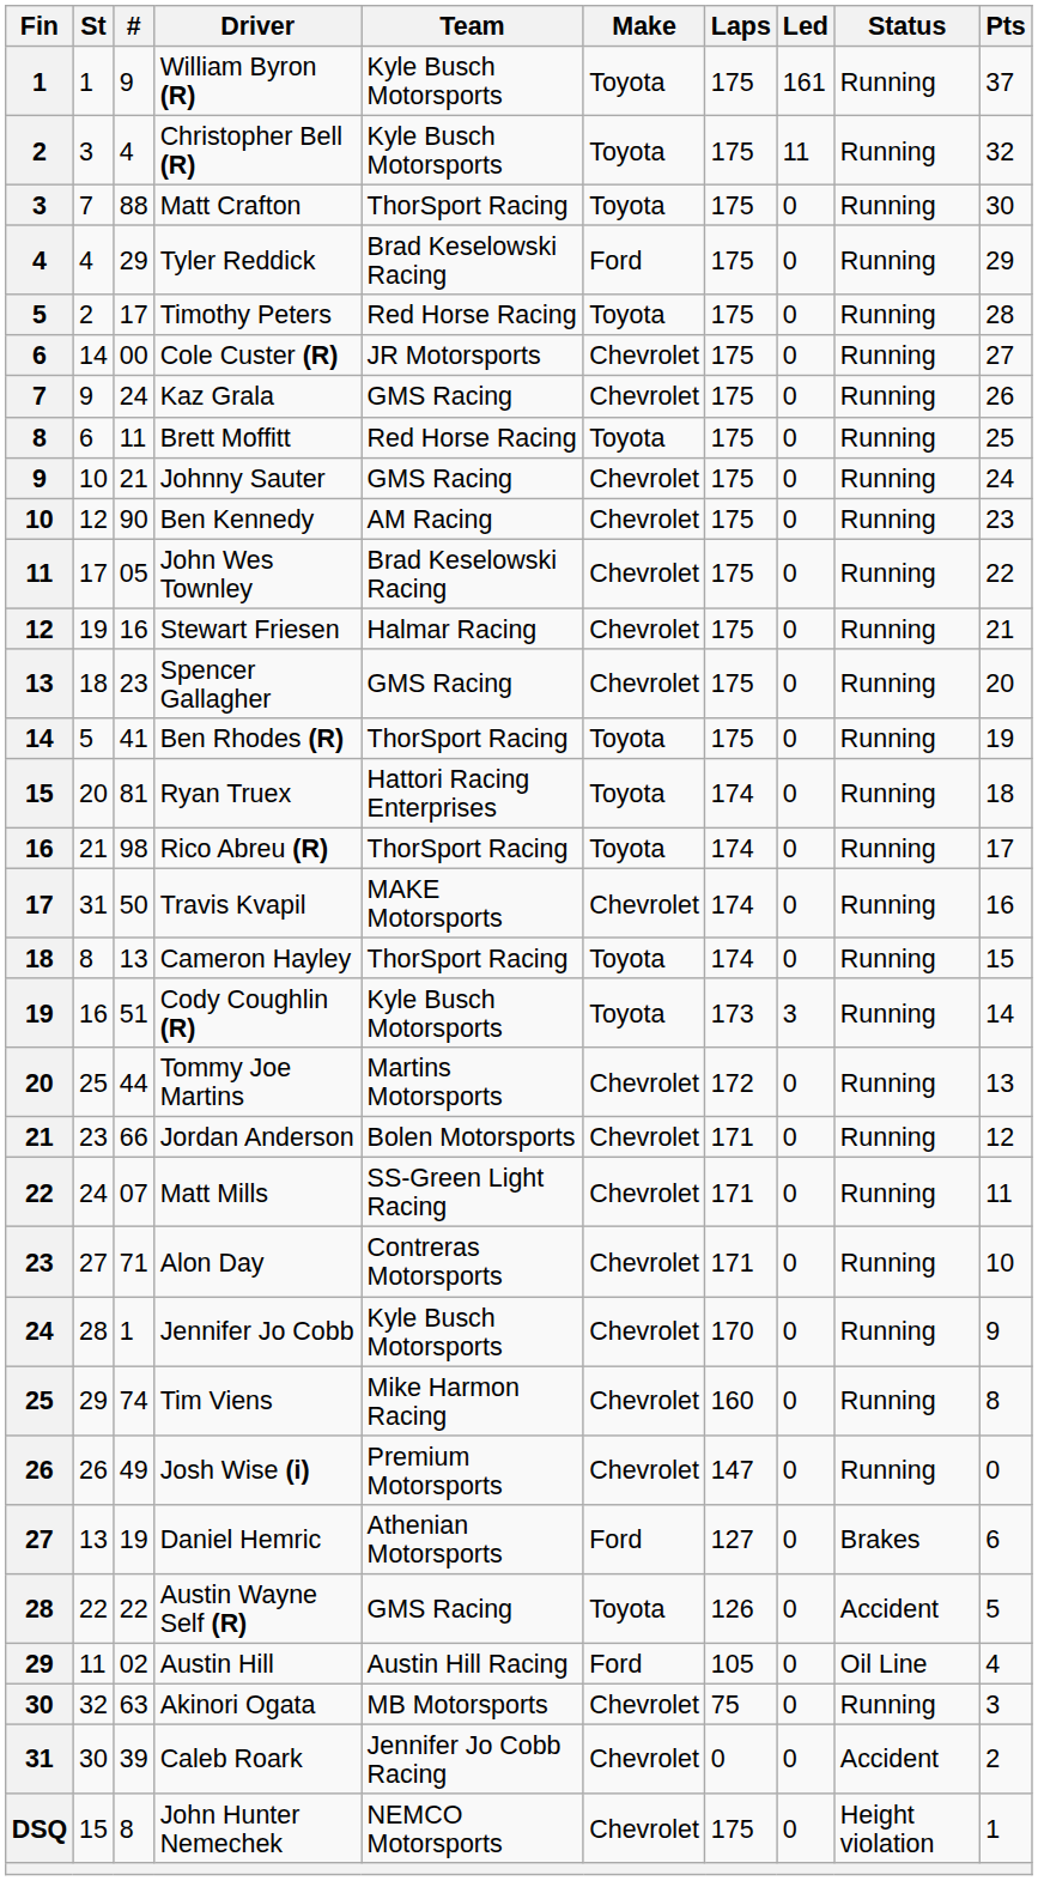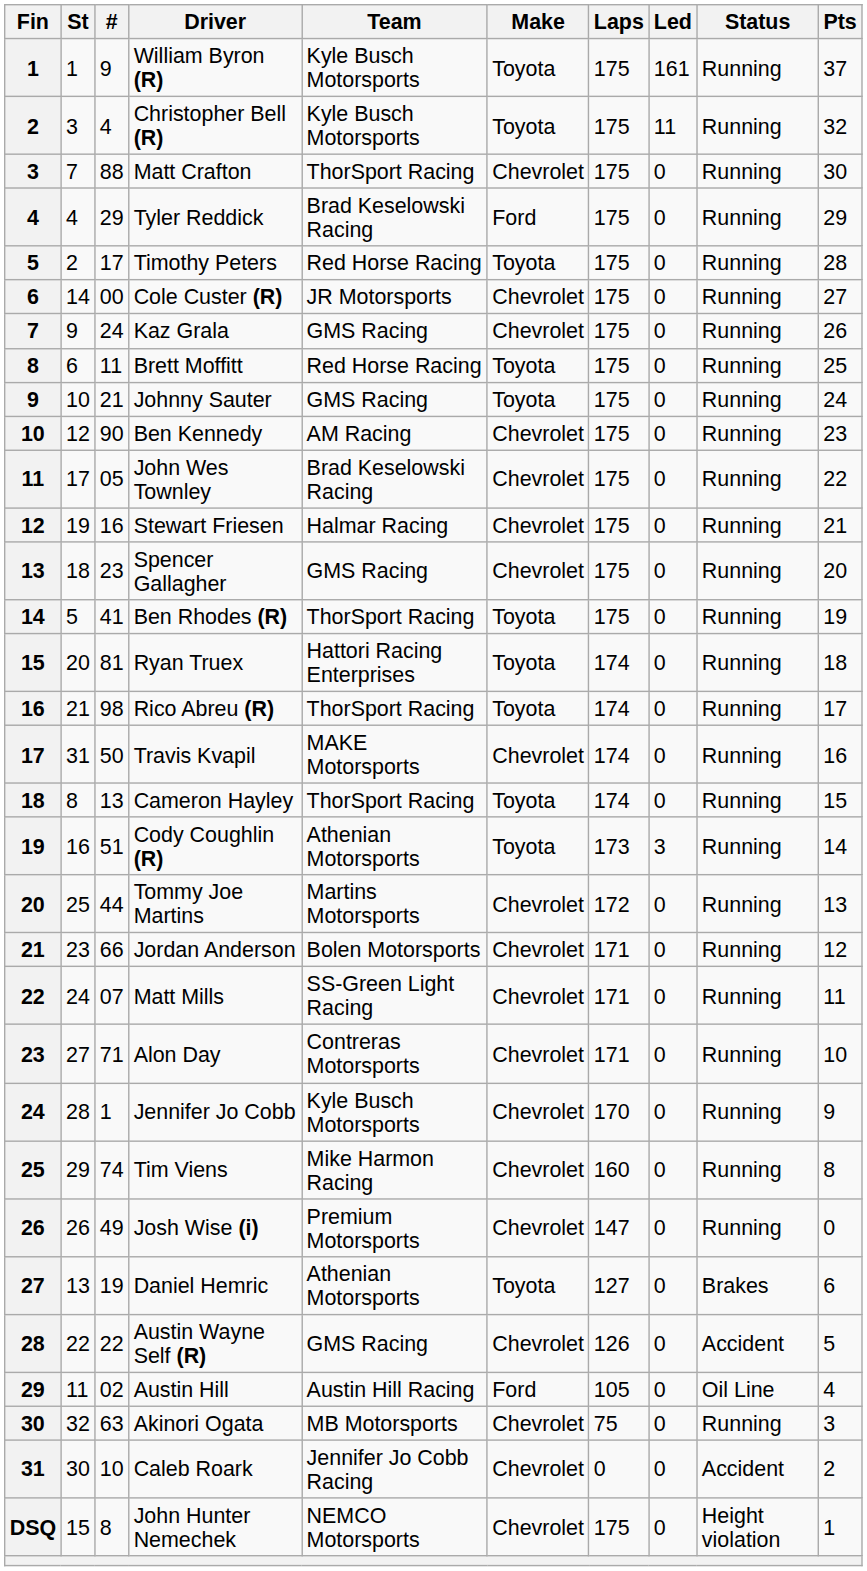Matt Crafton | Make: Toyota -> Chevrolet
Johnny Sauter | Make: Chevrolet -> Toyota
Cody Coughlin (R) | Team: Kyle Busch Motorsports -> Athenian Motorsports
Daniel Hemric | Make: Ford -> Toyota
Austin Wayne Self (R) | Make: Toyota -> Chevrolet
Caleb Roark | #: 39 -> 10
